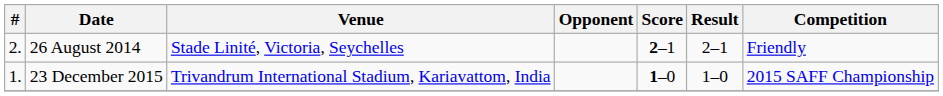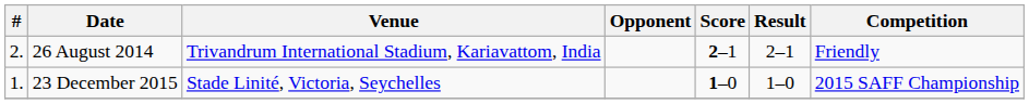26 August 2014 | Venue: Stade Linité, Victoria, Seychelles -> Trivandrum International Stadium, Kariavattom, India
23 December 2015 | Venue: Trivandrum International Stadium, Kariavattom, India -> Stade Linité, Victoria, Seychelles
